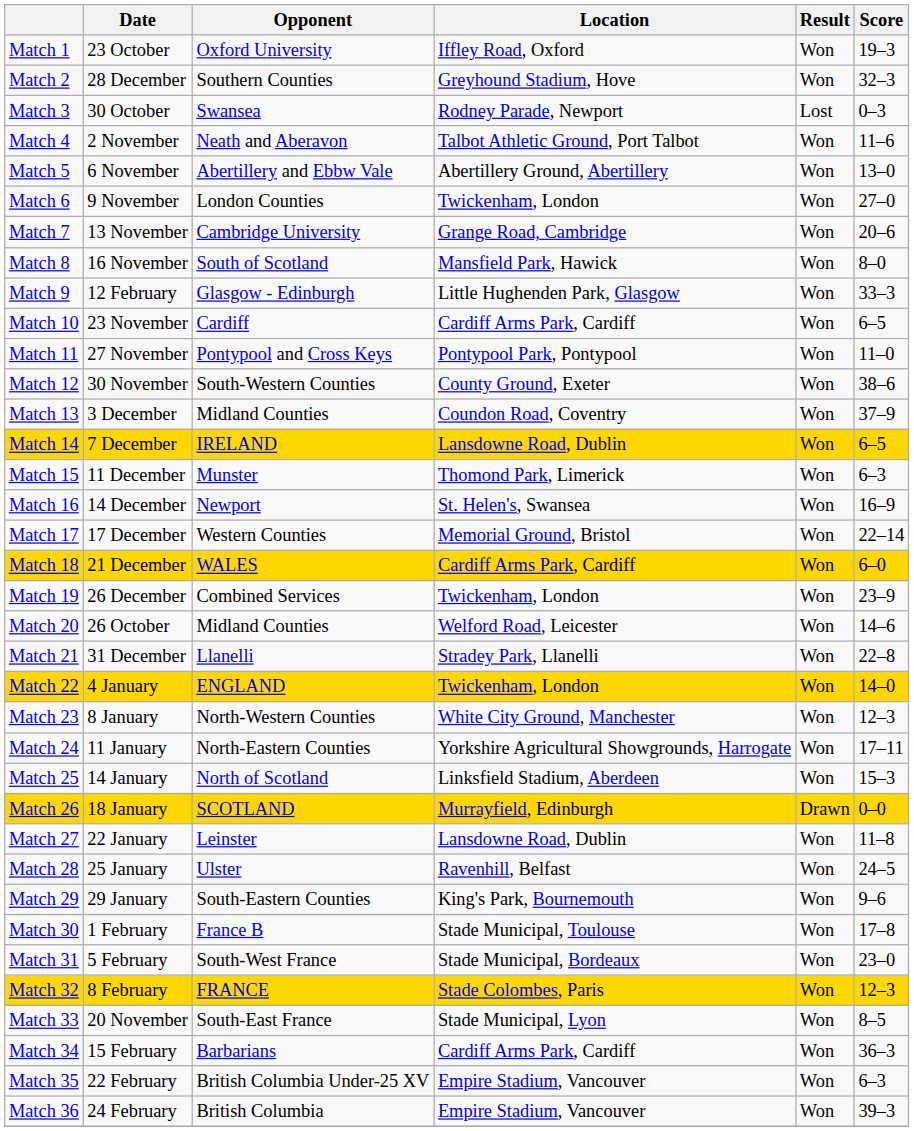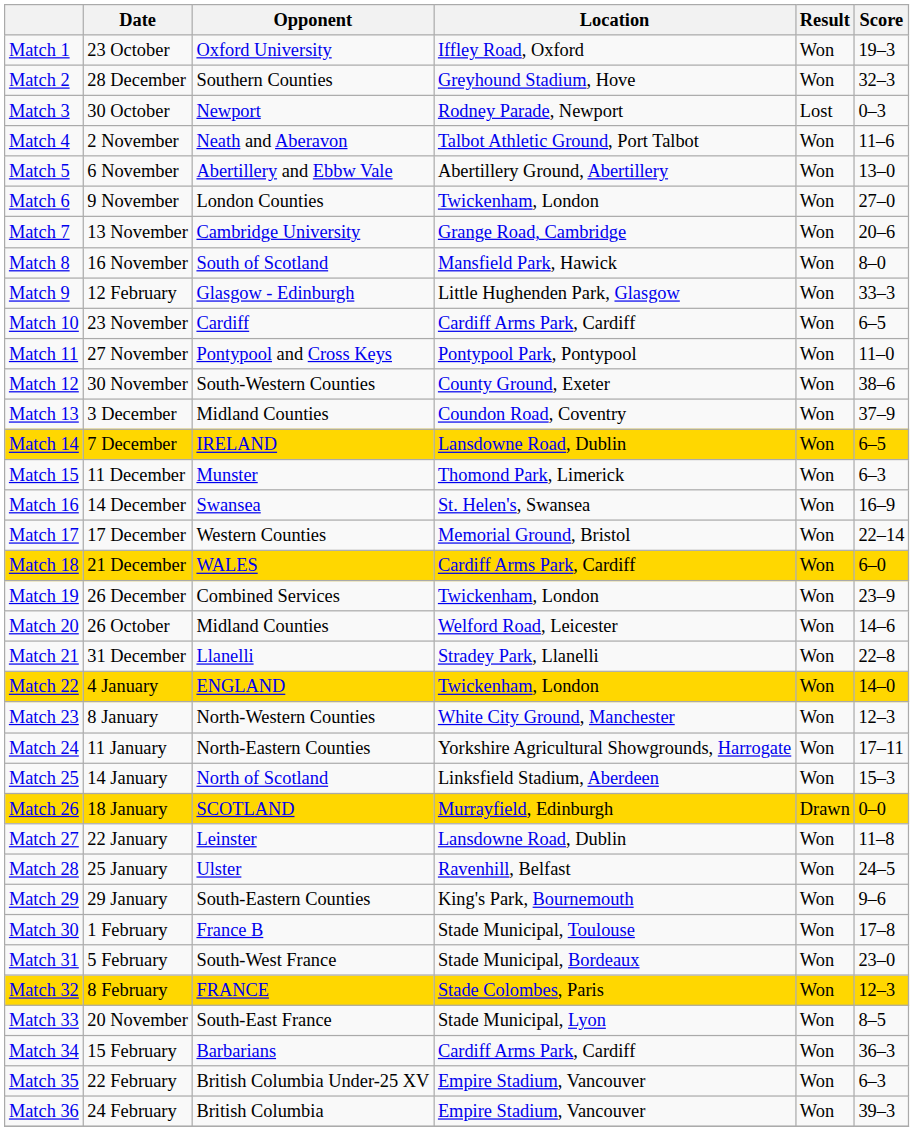Match 3 | Opponent: Swansea -> Newport
Match 16 | Opponent: Newport -> Swansea
